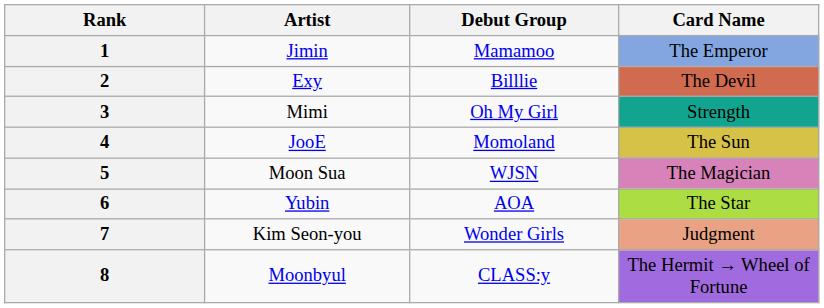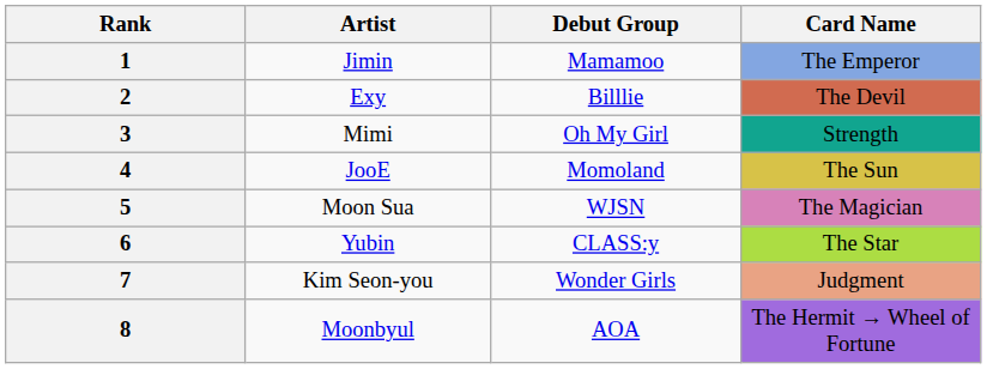6 | Debut Group: AOA -> CLASS:y
8 | Debut Group: CLASS:y -> AOA
